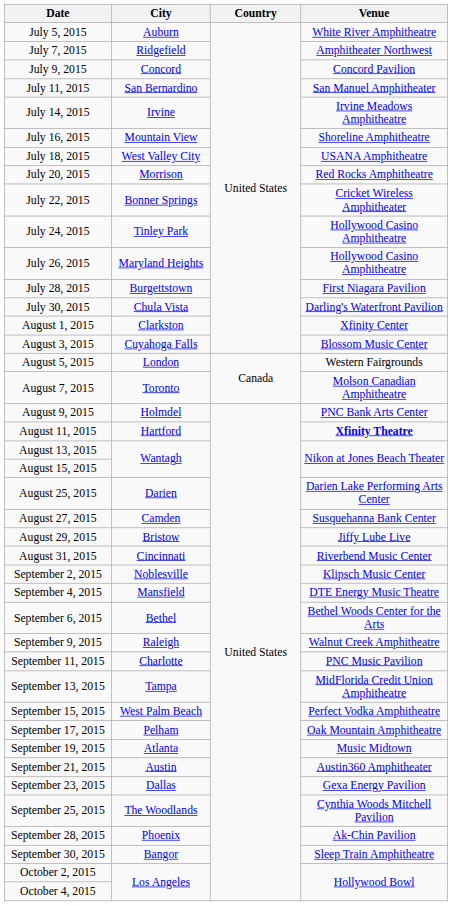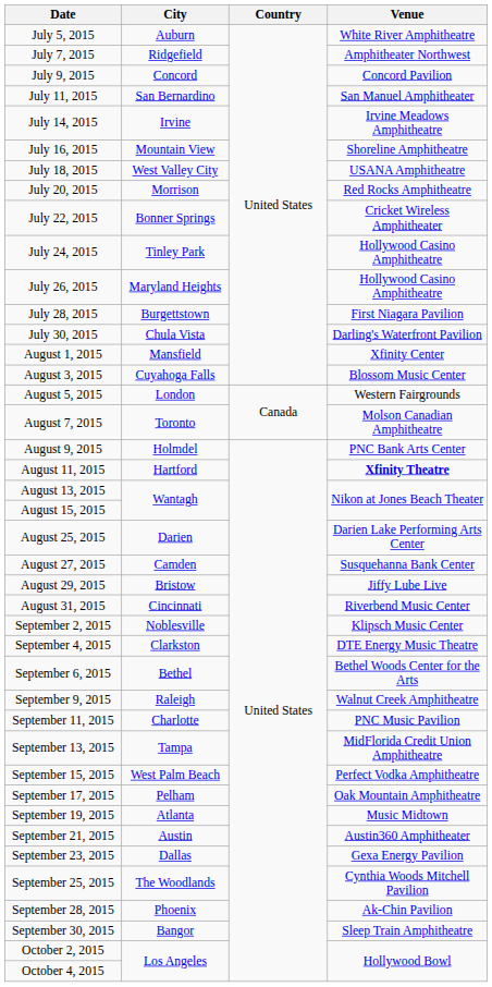August 1, 2015 | City: Clarkston -> Mansfield
September 4, 2015 | City: Mansfield -> Clarkston
